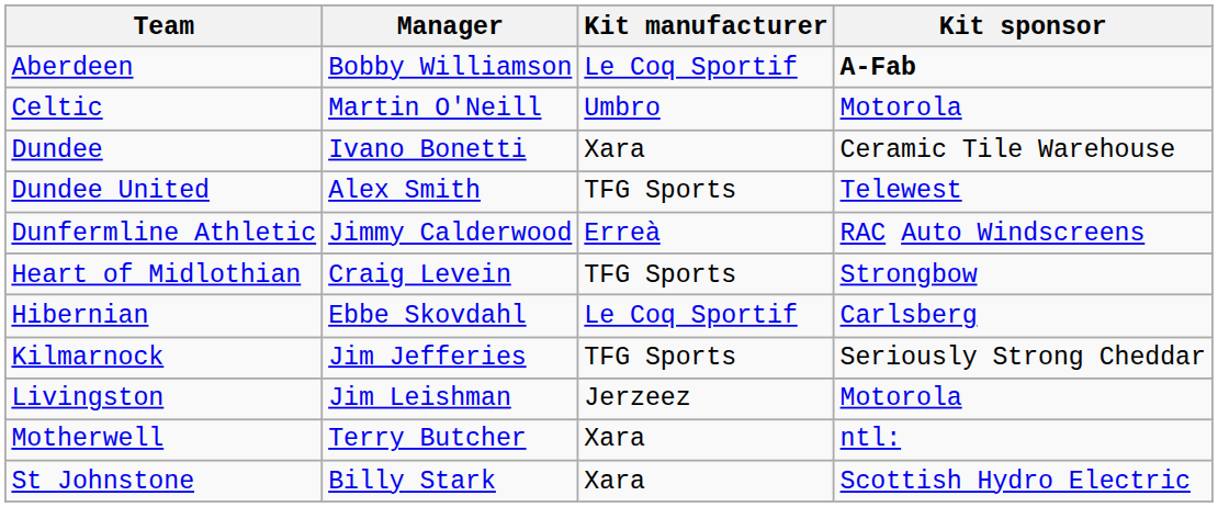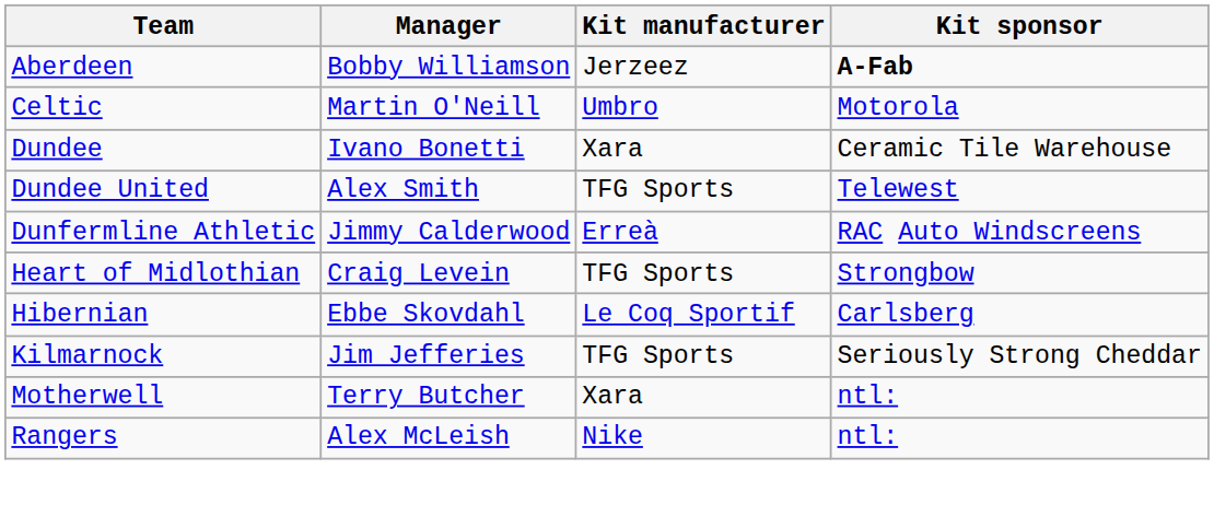Aberdeen | Kit manufacturer: Le Coq Sportif -> Jerzeez
- row: Livingston | Jim Leishman | Jerzeez | Motorola
+ row: Rangers | Alex McLeish | Nike | ntl:
- row: St Johnstone | Billy Stark | Xara | Scottish Hydro Electric
